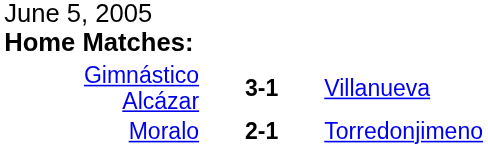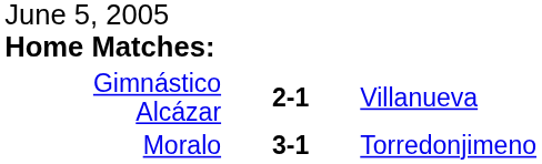Gimnástico Alcázar | column 2: 3-1 -> 2-1
Moralo | column 2: 2-1 -> 3-1
